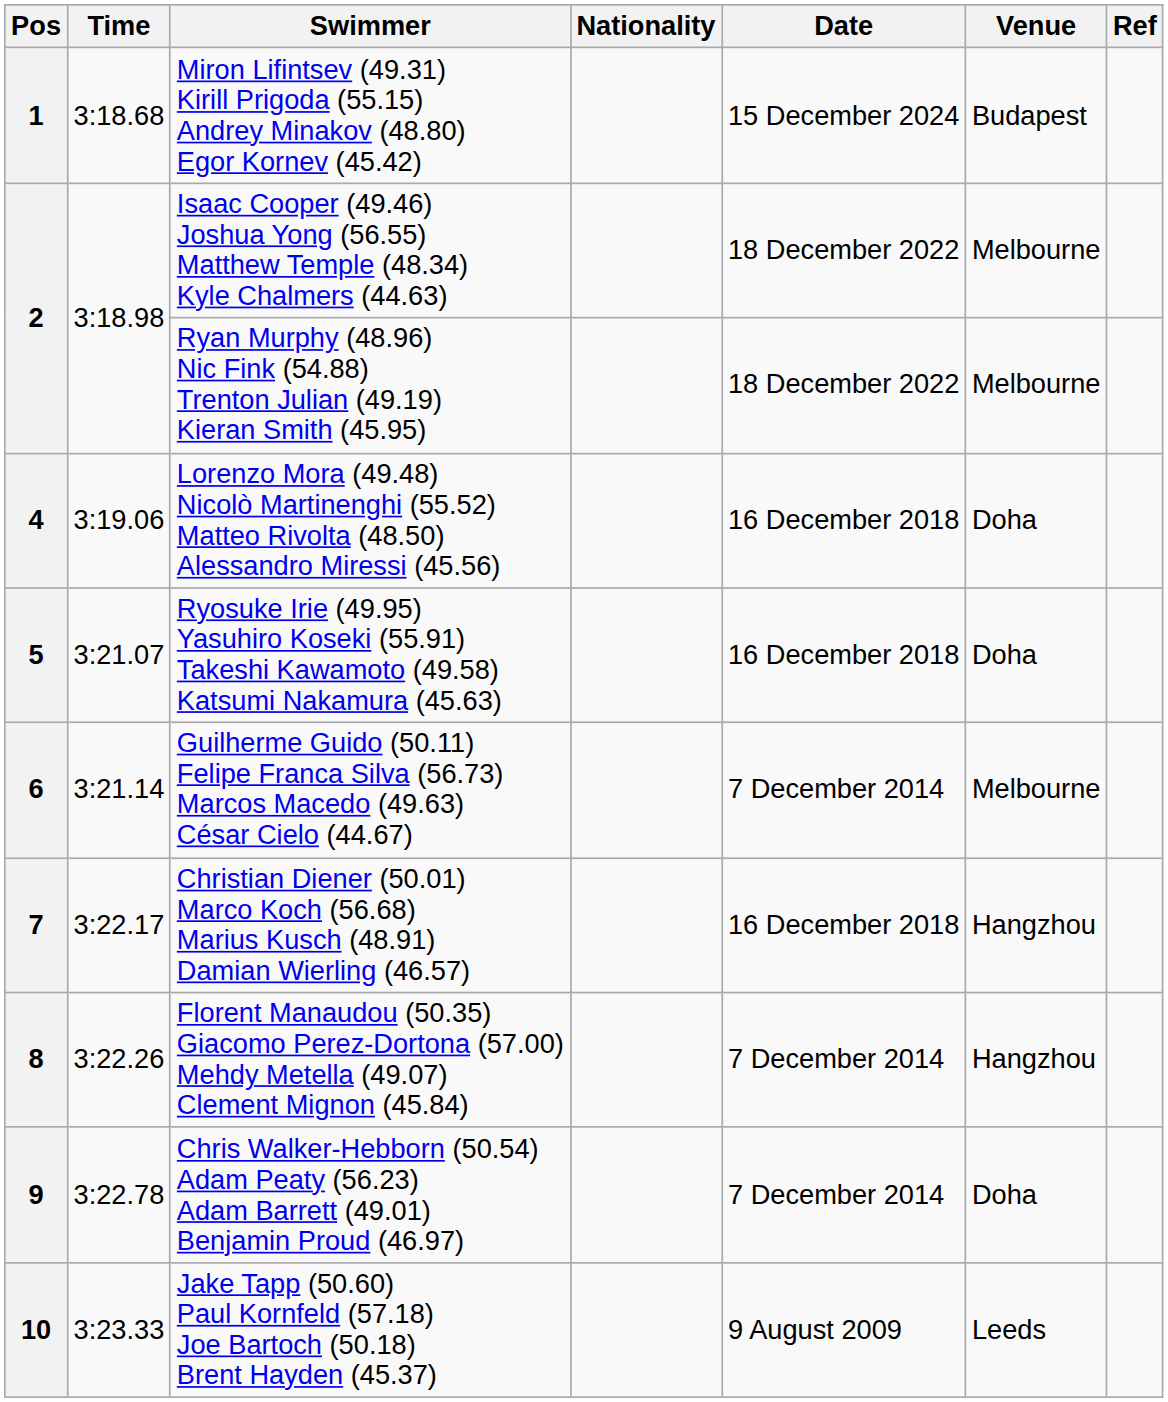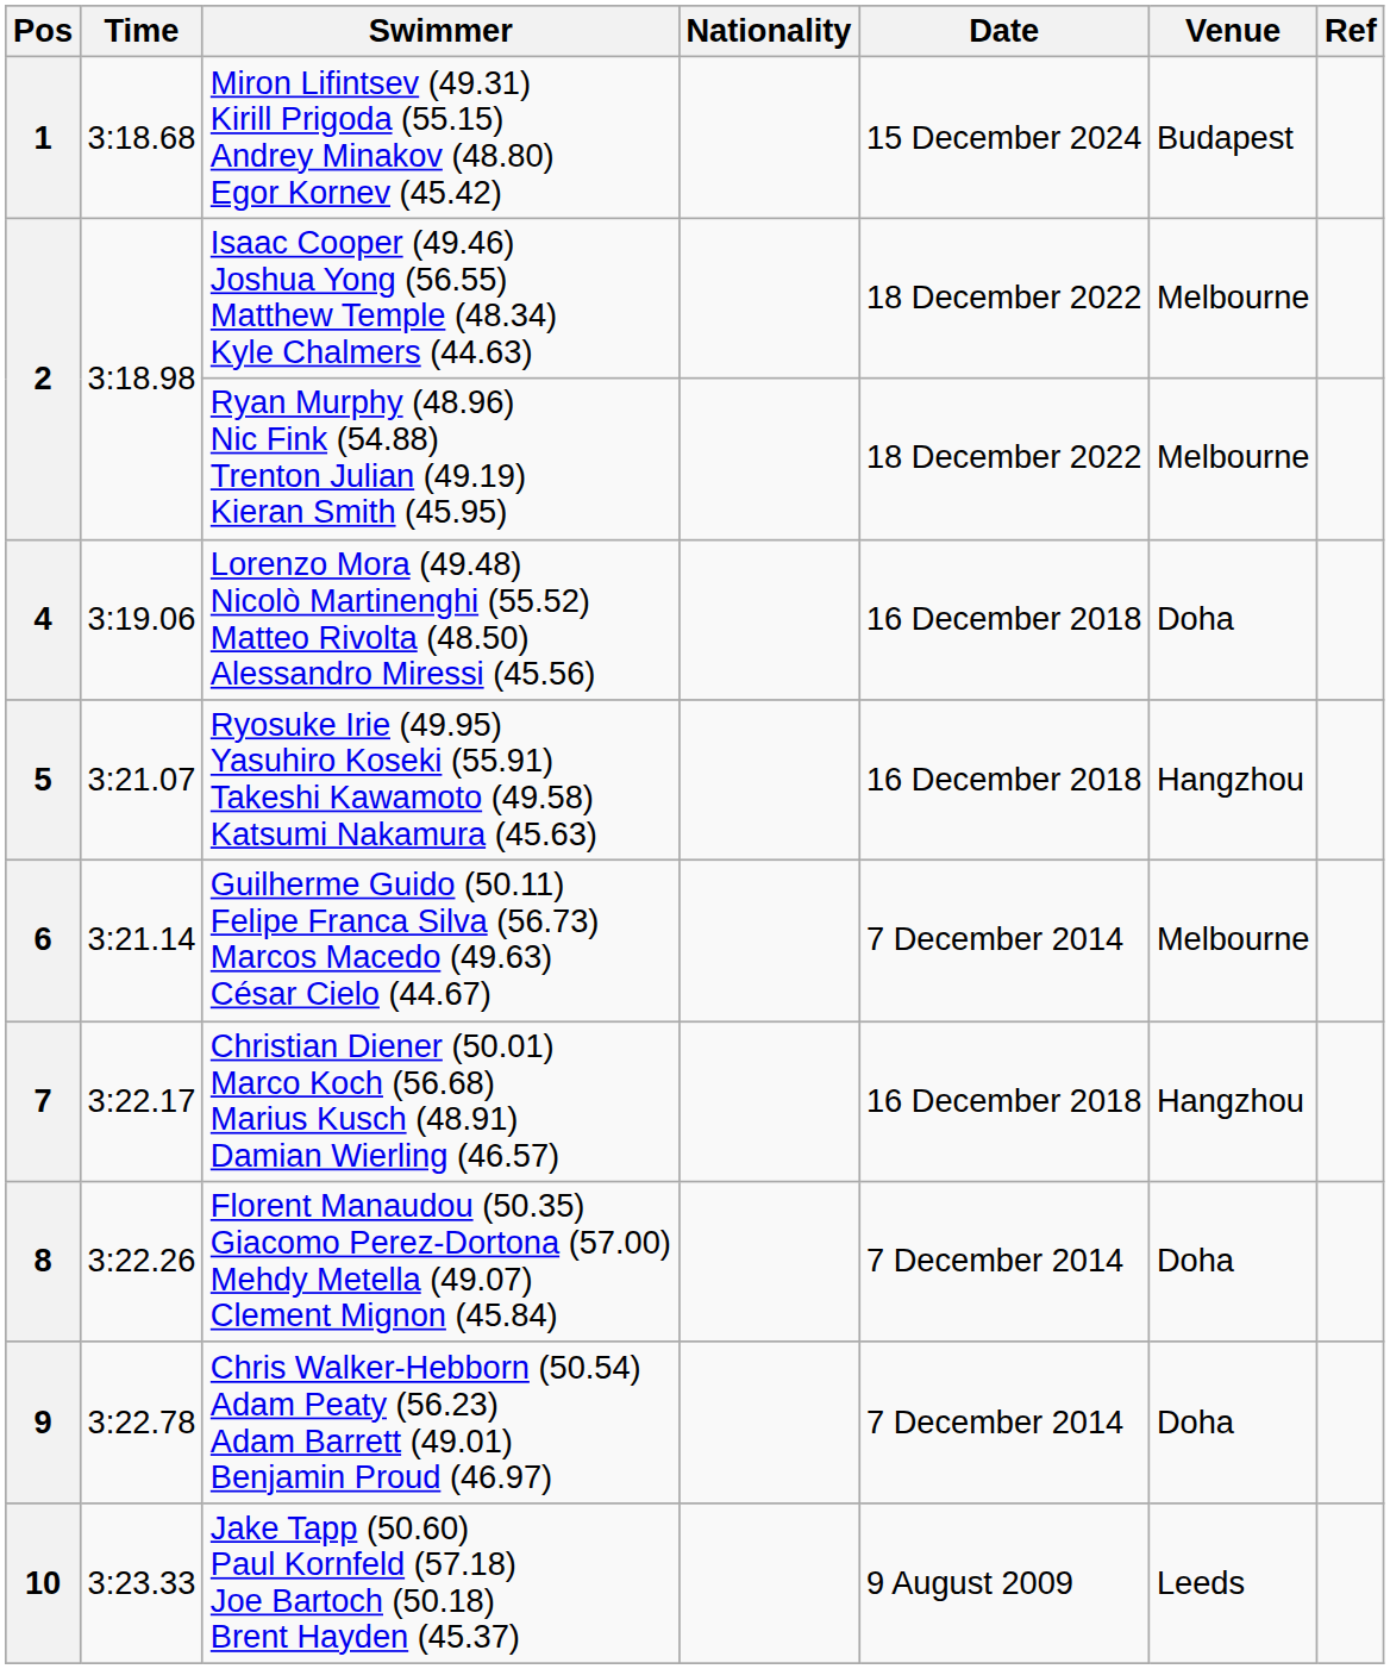5 | Venue: Doha -> Hangzhou
8 | Venue: Hangzhou -> Doha
